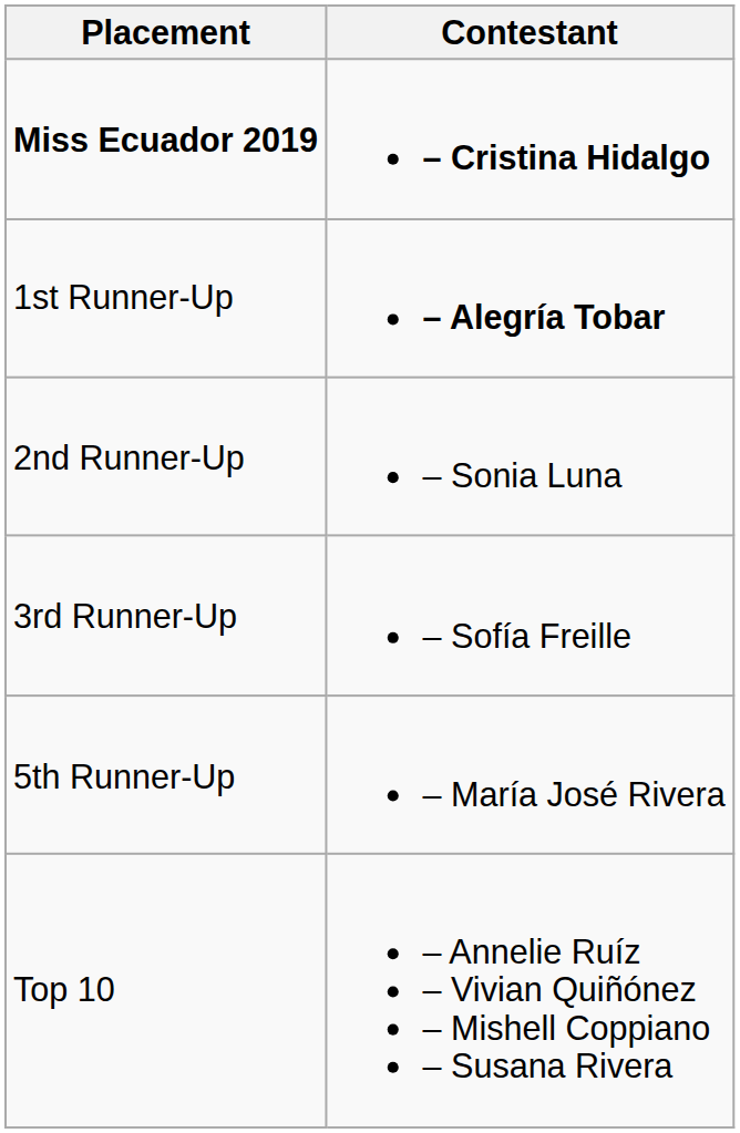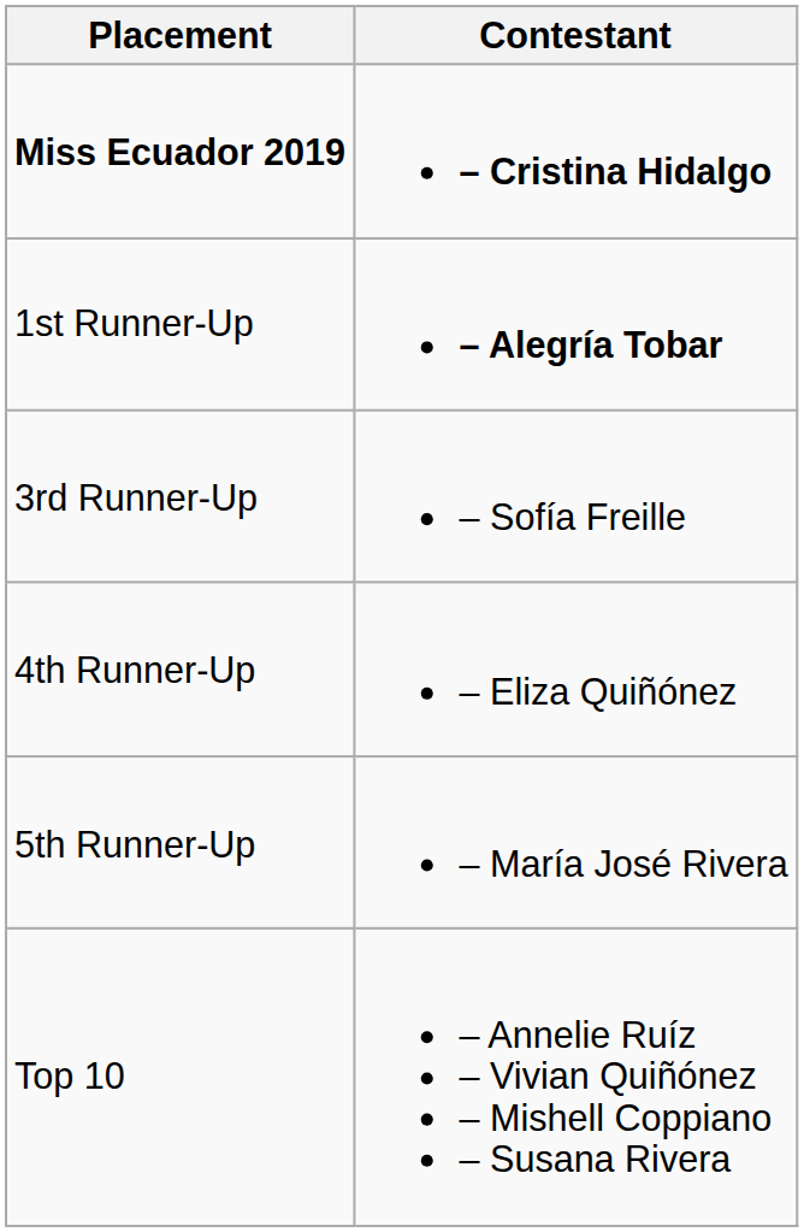- row: 2nd Runner-Up | – Sonia Luna
+ row: 4th Runner-Up | – Eliza Quiñónez
